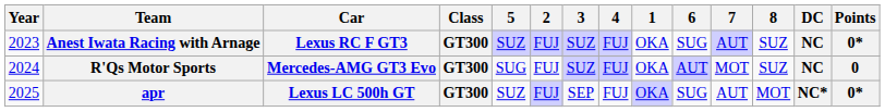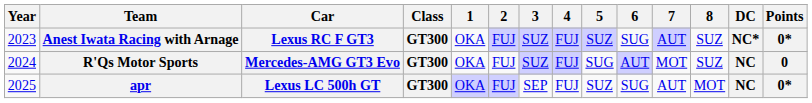columns swapped: 1 <-> 5
Anest Iwata Racing with Arnage | DC: NC -> NC*
apr | DC: NC* -> NC
